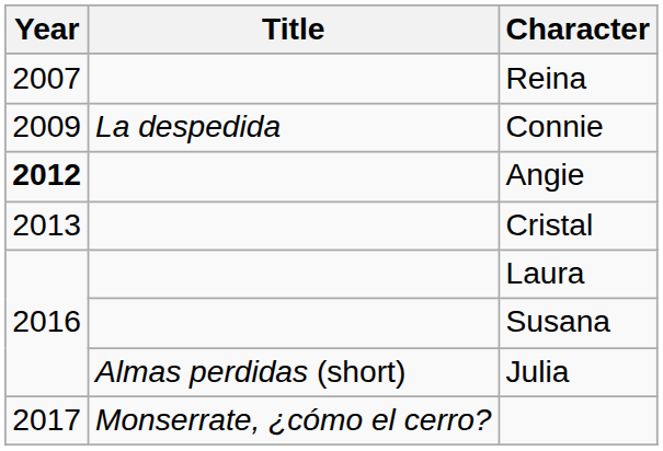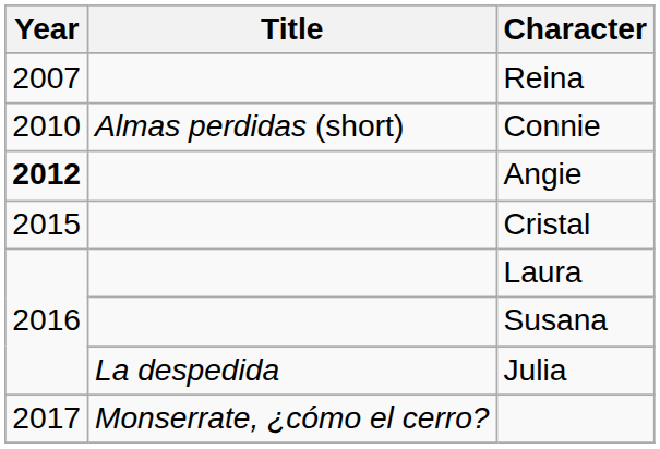Connie | Year: 2009 -> 2010
Connie | Title: La despedida -> Almas perdidas (short)
Cristal | Year: 2013 -> 2015
Julia | Title: Almas perdidas (short) -> La despedida
